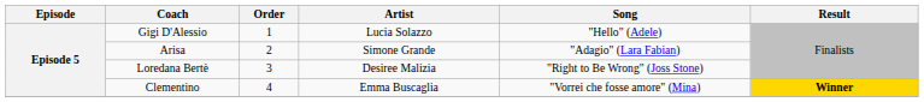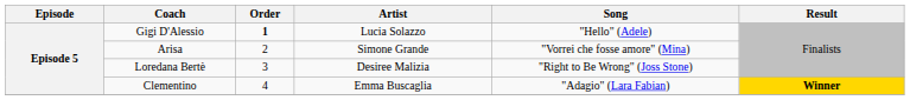Gigi D'Alessio | Order: normal -> bold
Arisa | Song: "Adagio" (Lara Fabian) -> "Vorrei che fosse amore" (Mina)
Clementino | Song: "Vorrei che fosse amore" (Mina) -> "Adagio" (Lara Fabian)
